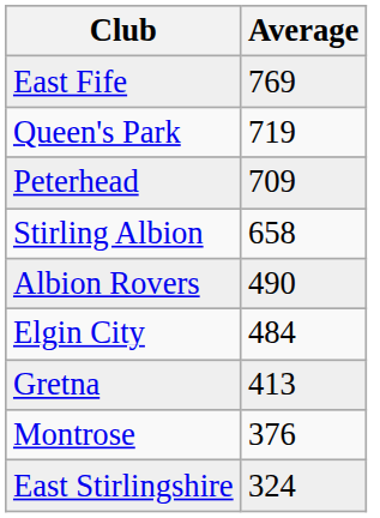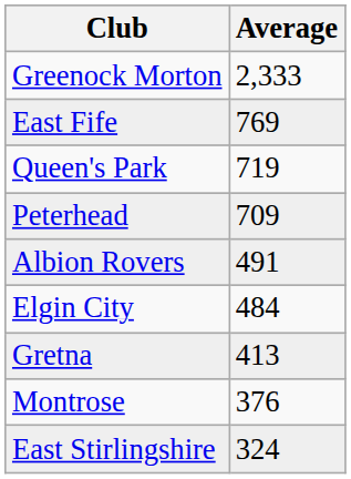+ row: Greenock Morton | 2,333
- row: Stirling Albion | 658
Albion Rovers | Average: 490 -> 491
